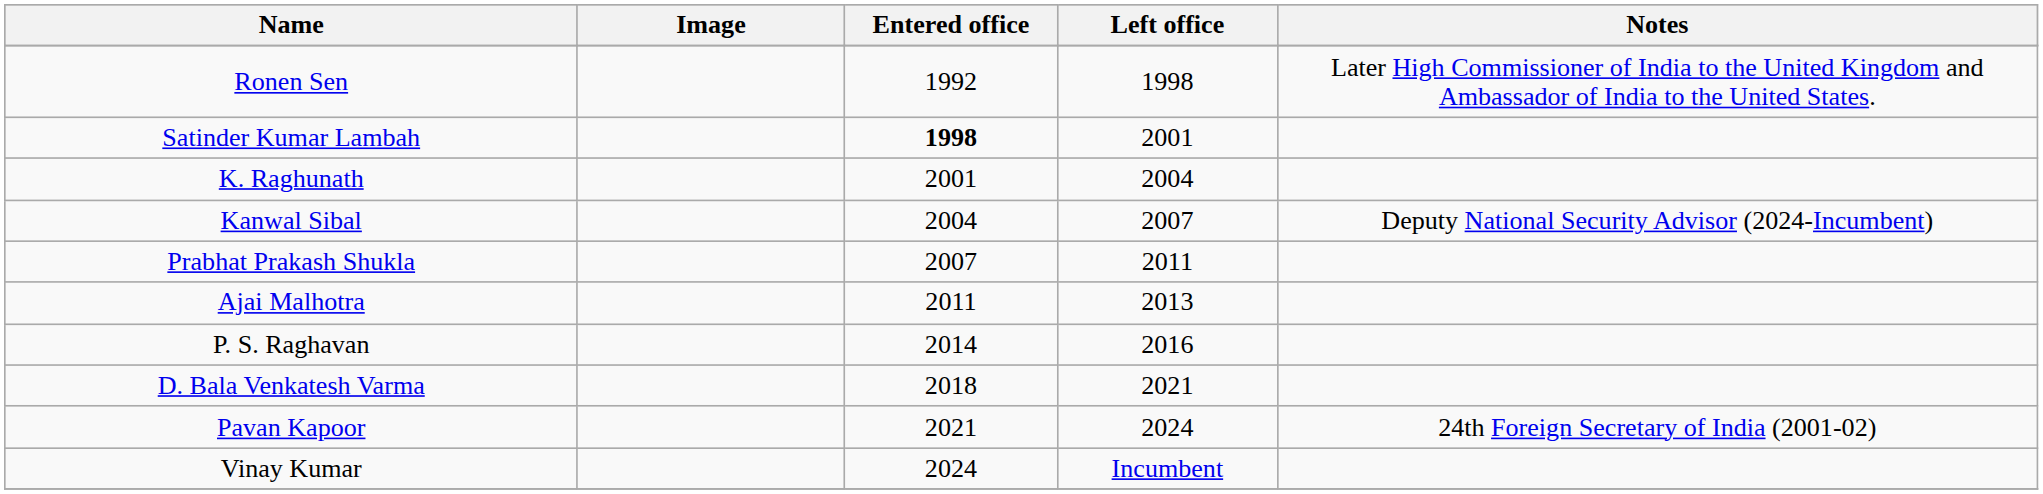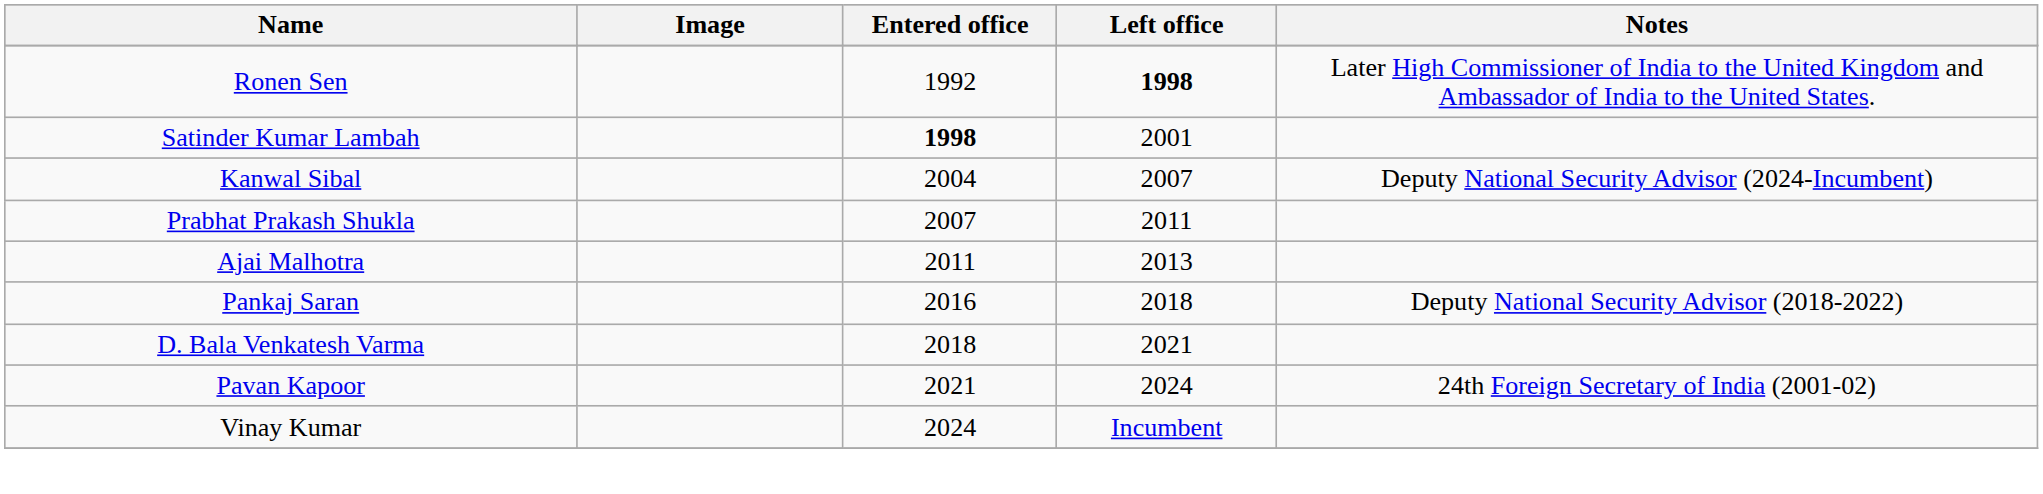Ronen Sen | Left office: normal -> bold
- row: K. Raghunath | 2001 | 2004
- row: P. S. Raghavan | 2014 | 2016
+ row: Pankaj Saran | 2016 | 2018 | Deputy National Security Advisor (2018-2022)
